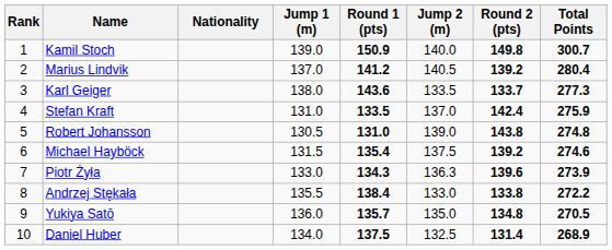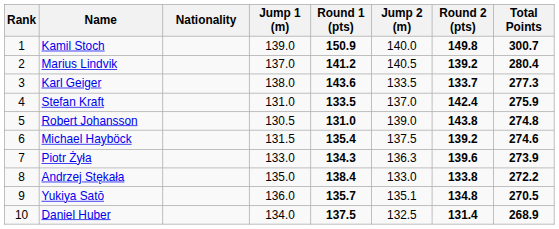Andrzej Stękała | Jump 1 (m): 135.5 -> 135.0
Yukiya Satō | Jump 2 (m): 135.0 -> 135.1
